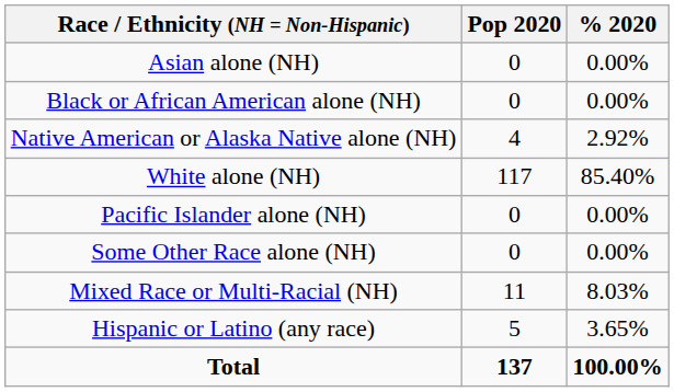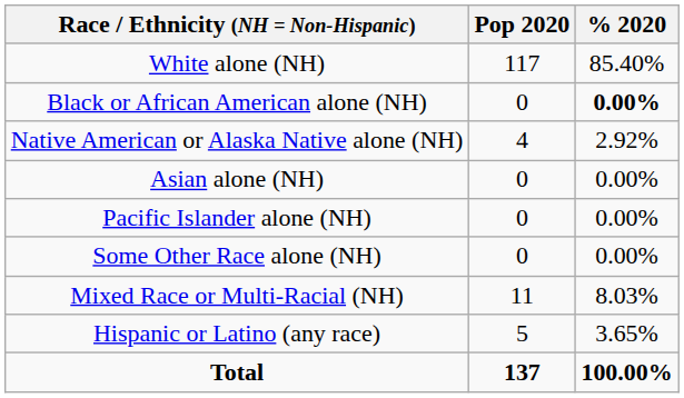rows swapped: White alone (NH) <-> Asian alone (NH)
Black or African American alone (NH) | % 2020: normal -> bold
